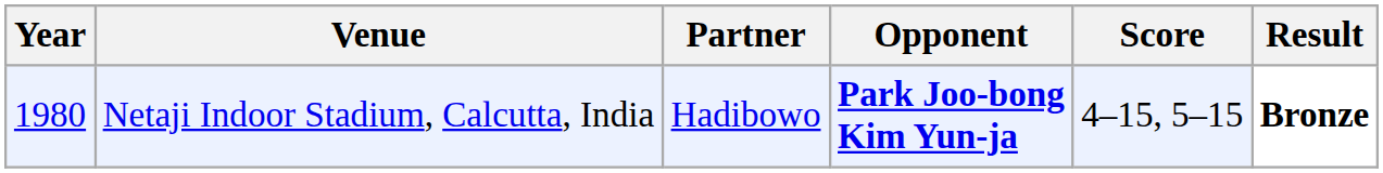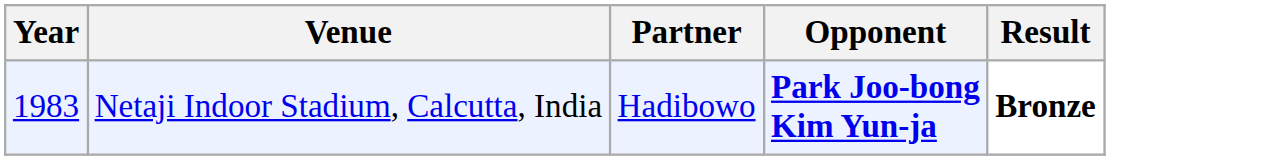- column: Score | 4–15, 5–15
Netaji Indoor Stadium, Calcutta, India | Year: 1980 -> 1983
